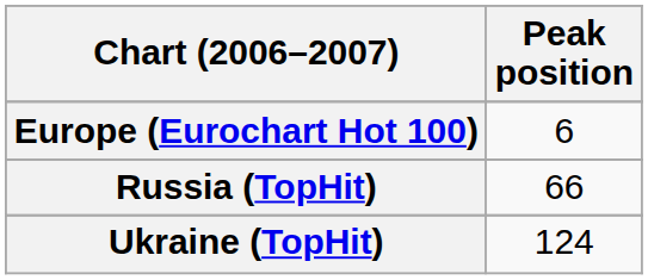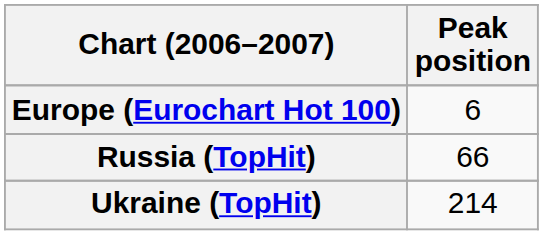Ukraine (TopHit) | Peak position: 124 -> 214
